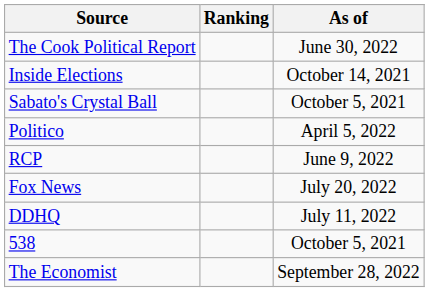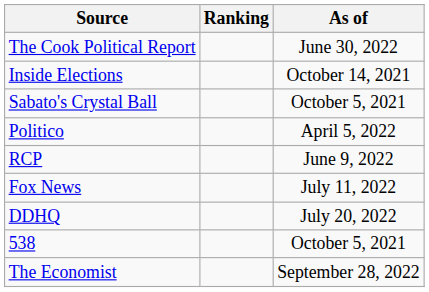Fox News | As of: July 20, 2022 -> July 11, 2022
DDHQ | As of: July 11, 2022 -> July 20, 2022
